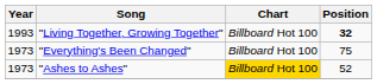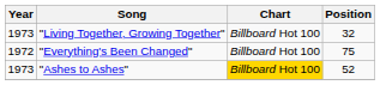"Living Together, Growing Together" | Year: 1993 -> 1973
"Living Together, Growing Together" | Position: bold -> normal
"Everything's Been Changed" | Year: 1973 -> 1972
